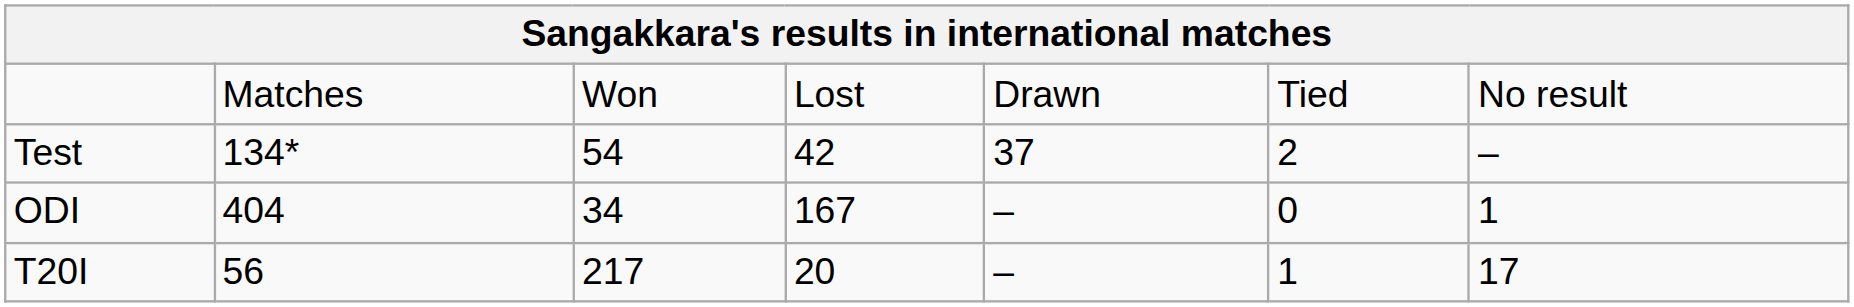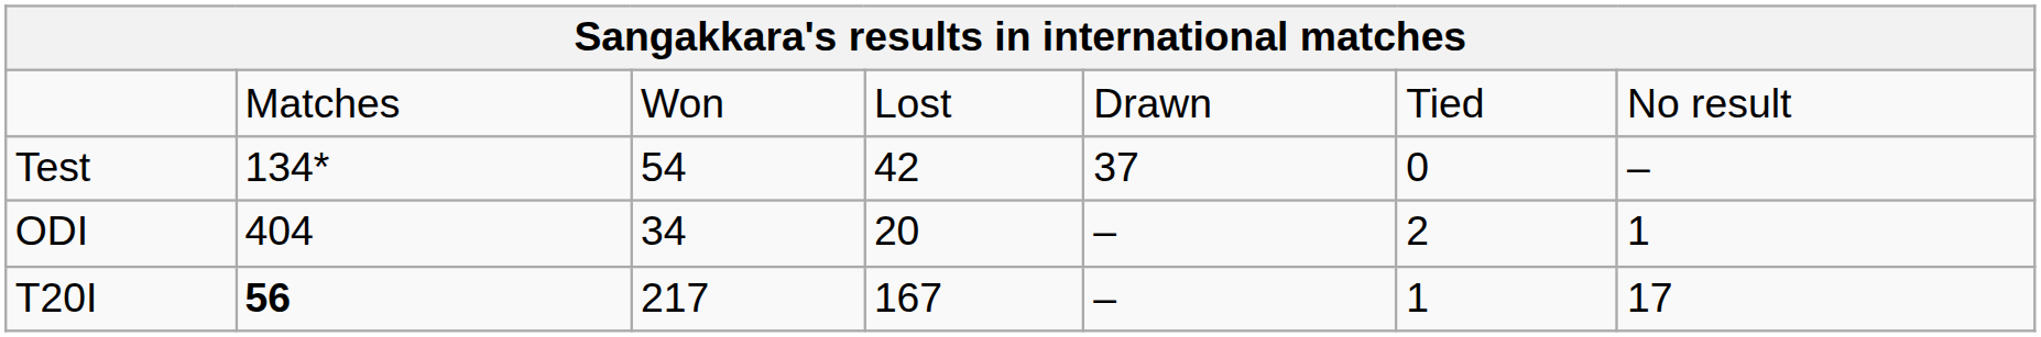Test | column 6: 2 -> 0
ODI | column 4: 167 -> 20
ODI | column 6: 0 -> 2
T20I | column 2: normal -> bold
T20I | column 4: 20 -> 167
